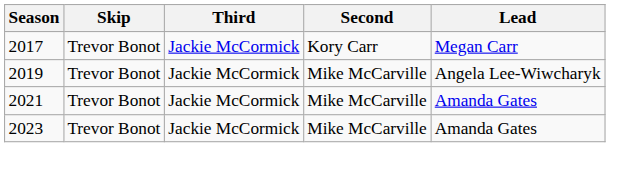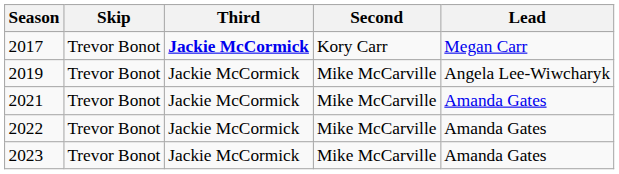2017 | Third: normal -> bold
+ row: 2022 | Trevor Bonot | Jackie McCormick | Mike McCarville | Amanda Gates
